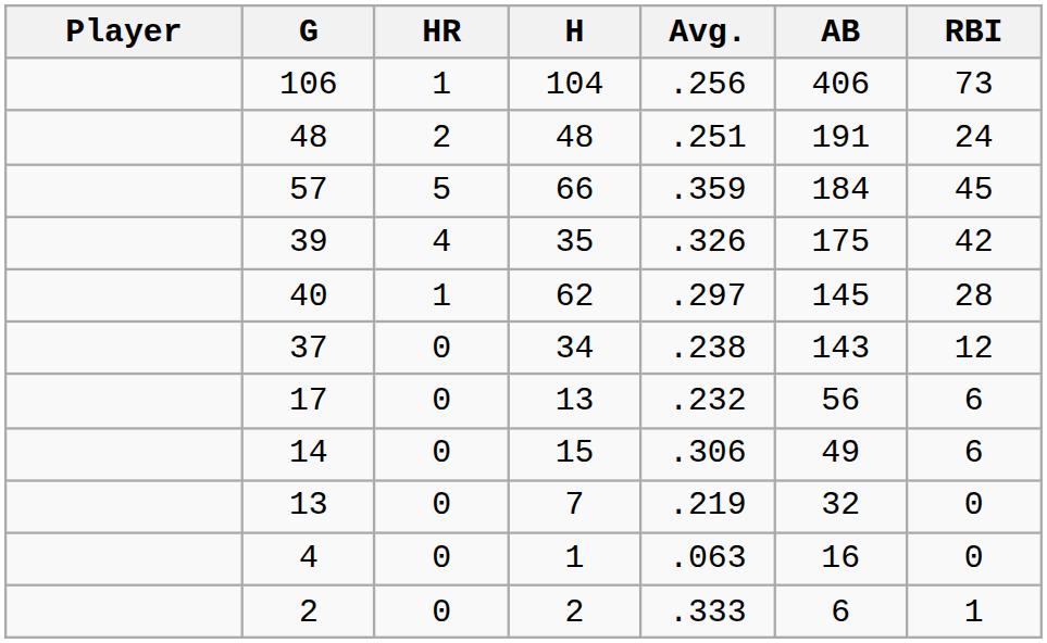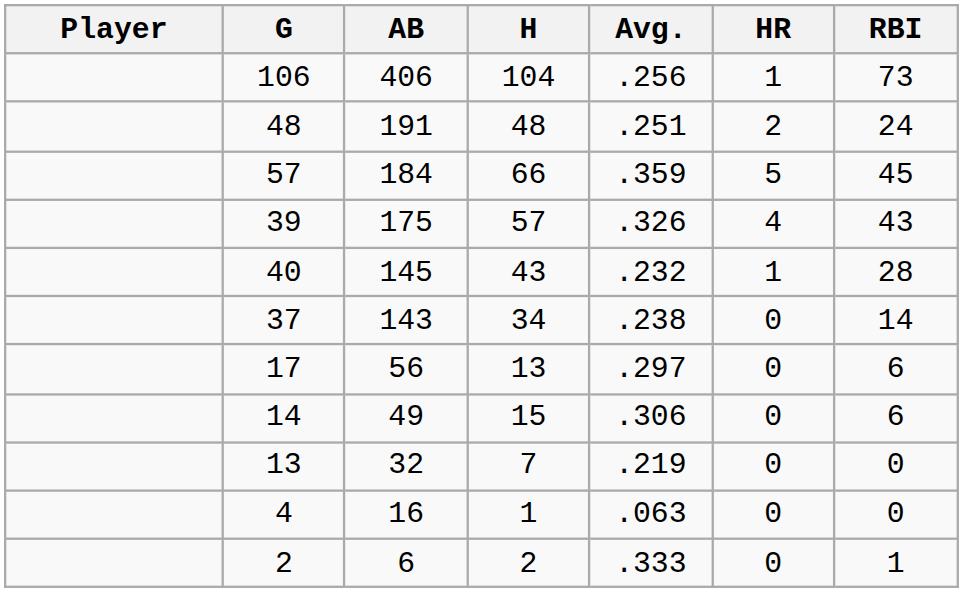columns swapped: AB <-> HR
39 | H: 35 -> 57
39 | RBI: 42 -> 43
40 | H: 62 -> 43
40 | Avg.: .297 -> .232
37 | RBI: 12 -> 14
17 | Avg.: .232 -> .297
